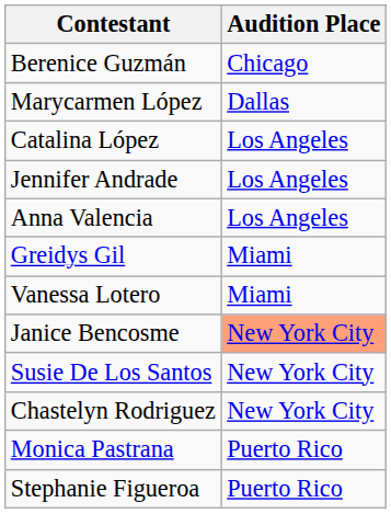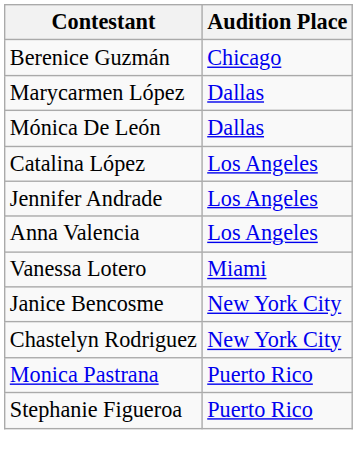+ row: Mónica De León | Dallas
- row: Greidys Gil | Miami
Janice Bencosme | Audition Place: lightsalmon background -> no background
- row: Susie De Los Santos | New York City
